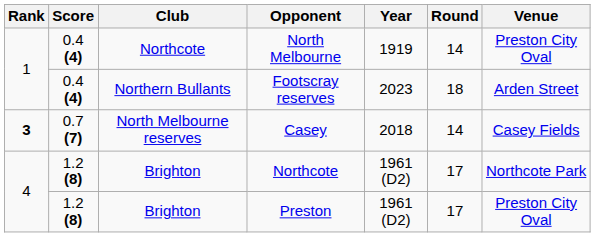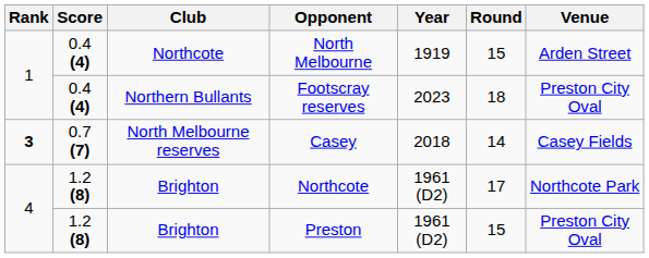North Melbourne | Round: 14 -> 15
North Melbourne | Venue: Preston City Oval -> Arden Street
Footscray reserves | Venue: Arden Street -> Preston City Oval
Preston | Round: 17 -> 15
